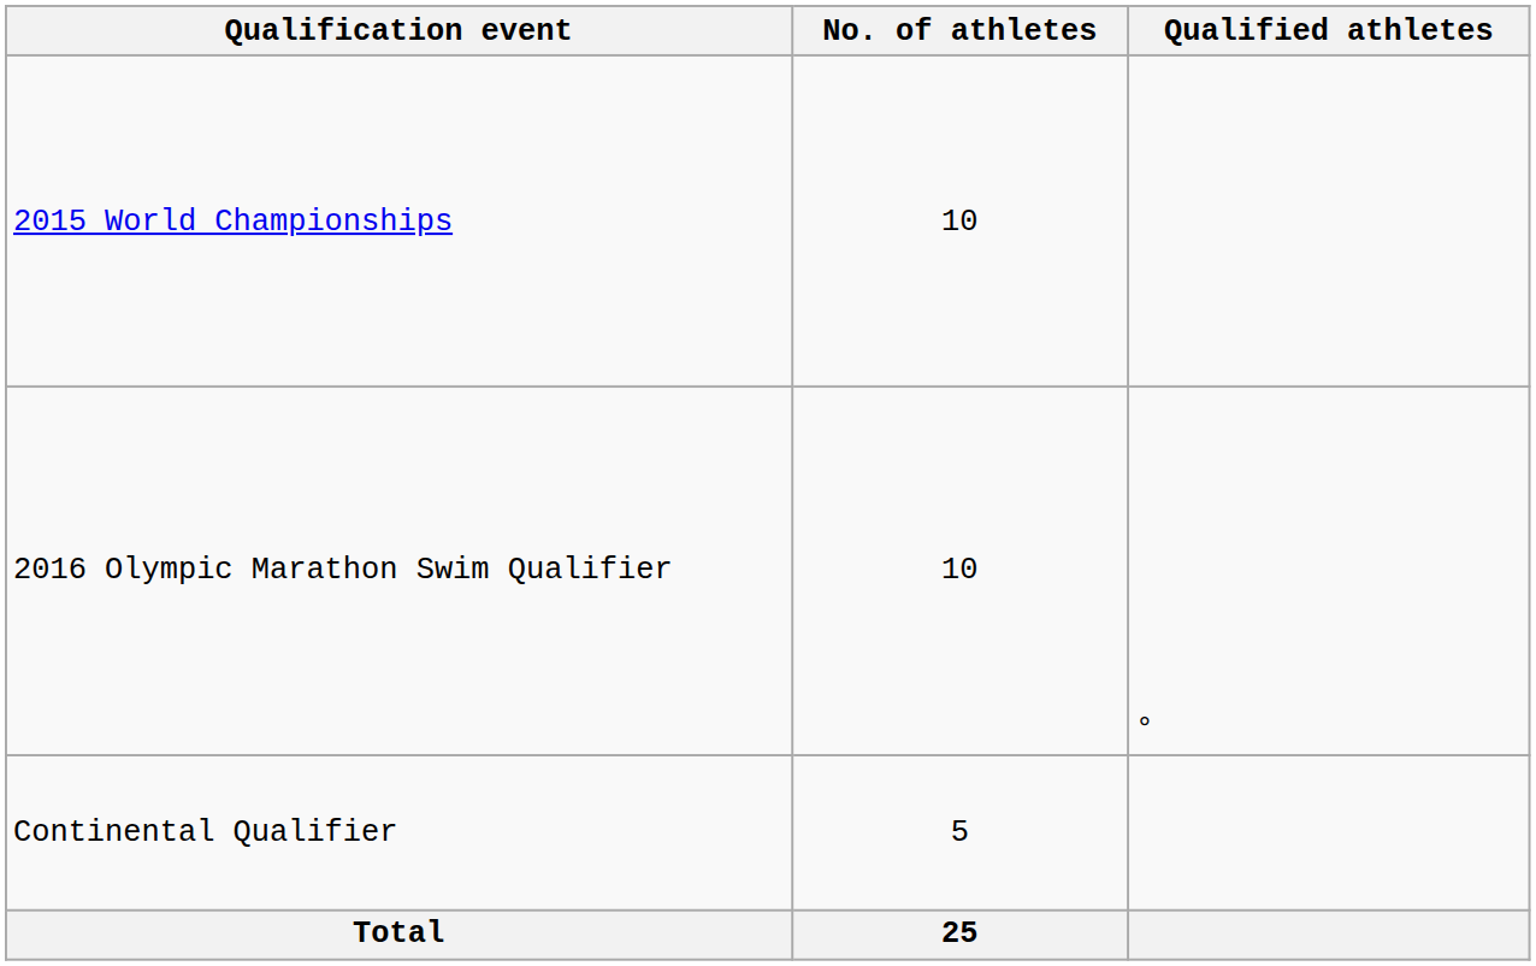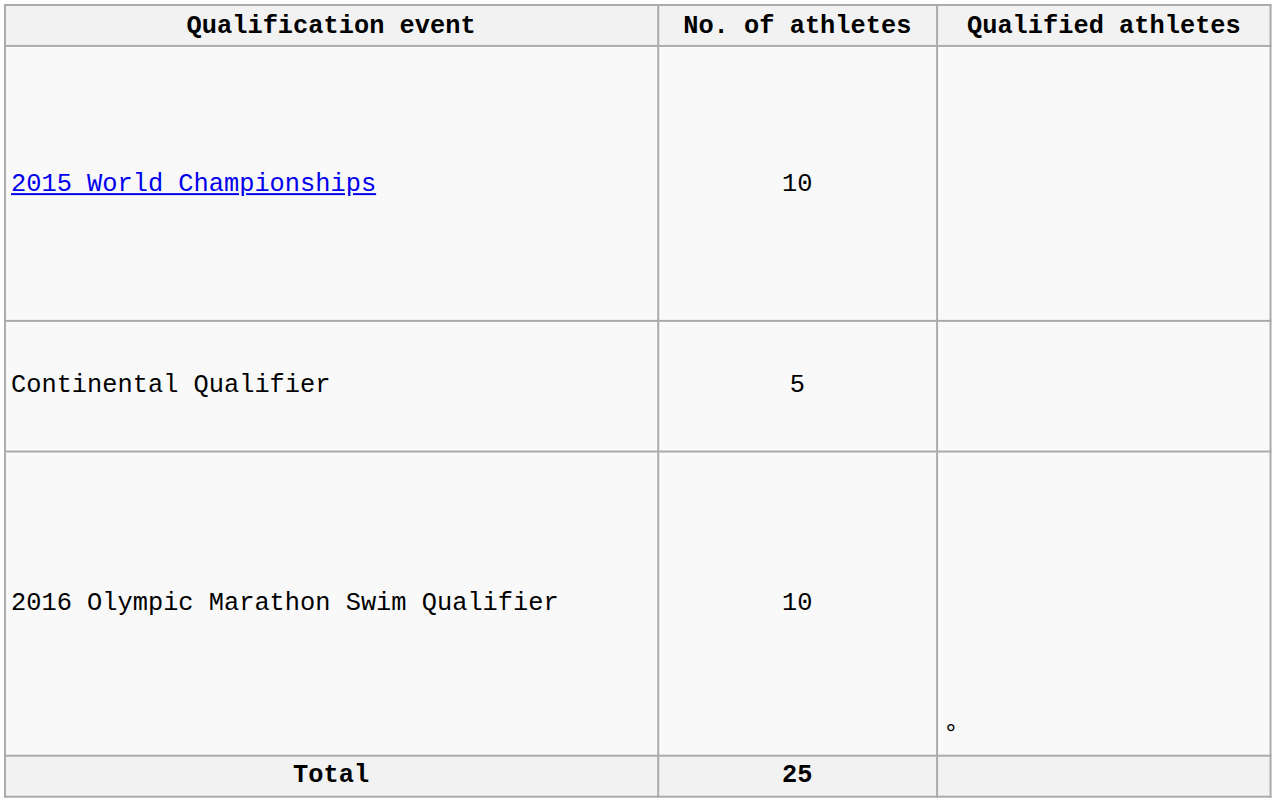rows swapped: 2016 Olympic Marathon Swim Qualifier <-> Continental Qualifier
